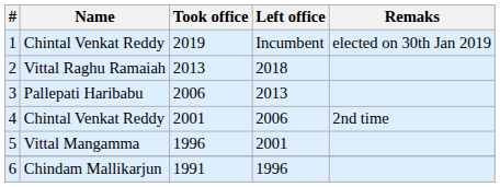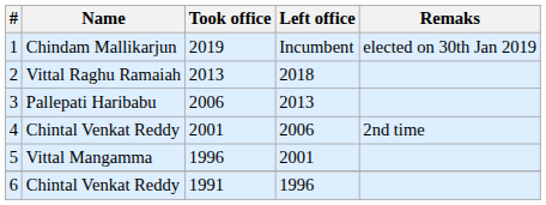1 | Name: Chintal Venkat Reddy -> Chindam Mallikarjun
6 | Name: Chindam Mallikarjun -> Chintal Venkat Reddy
